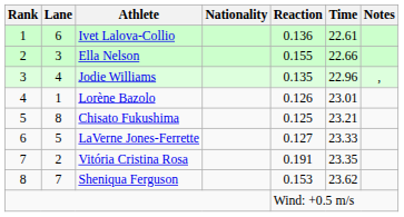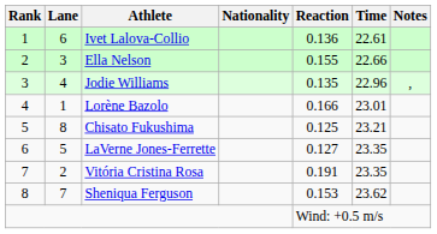Lorène Bazolo | Reaction: 0.126 -> 0.166
LaVerne Jones-Ferrette | Time: 23.33 -> 23.35
